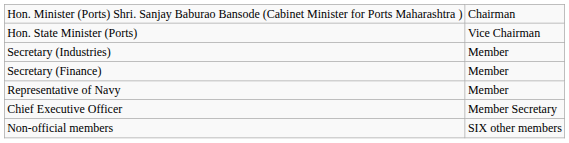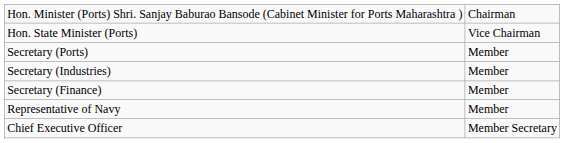+ row: Secretary (Ports) | Member
- row: Non-official members | SIX other members
